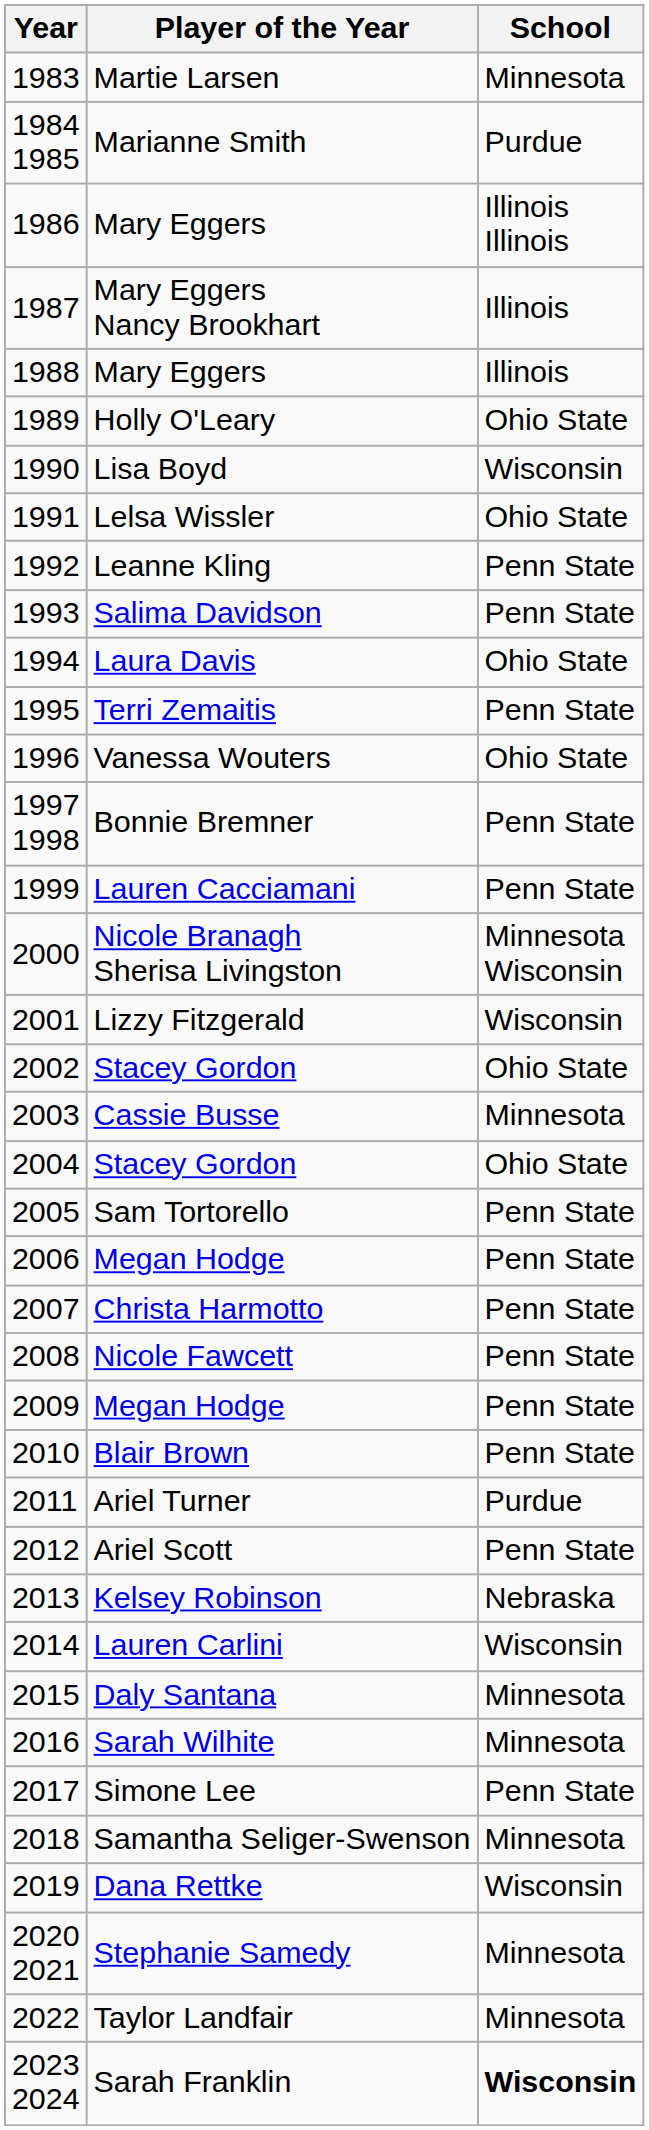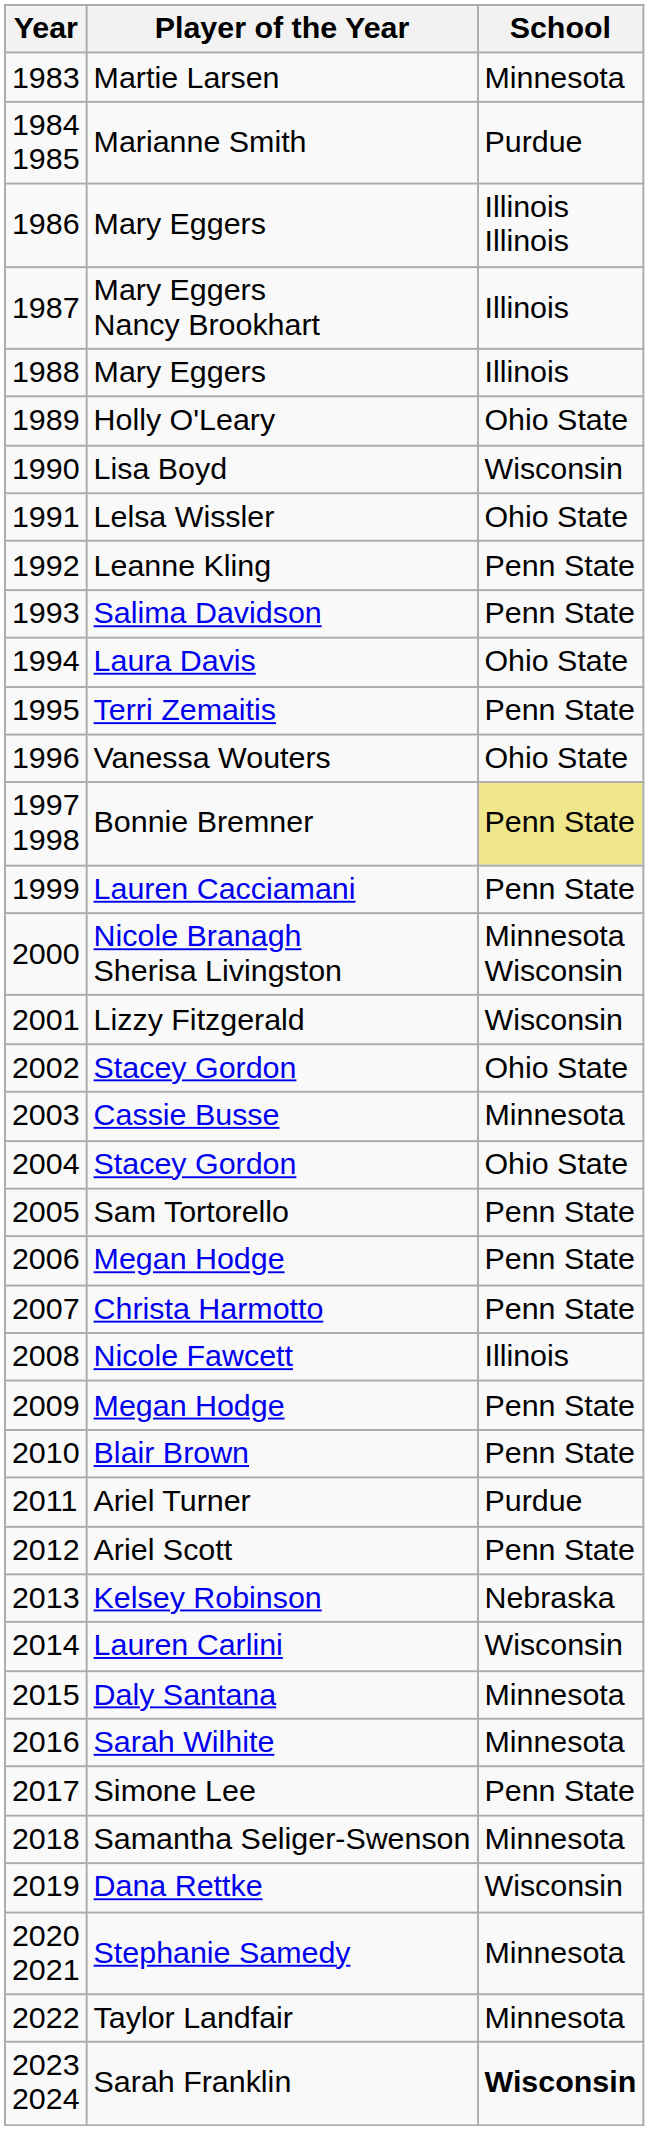Bonnie Bremner | School: no background -> khaki background
Nicole Fawcett | School: Penn State -> Illinois
